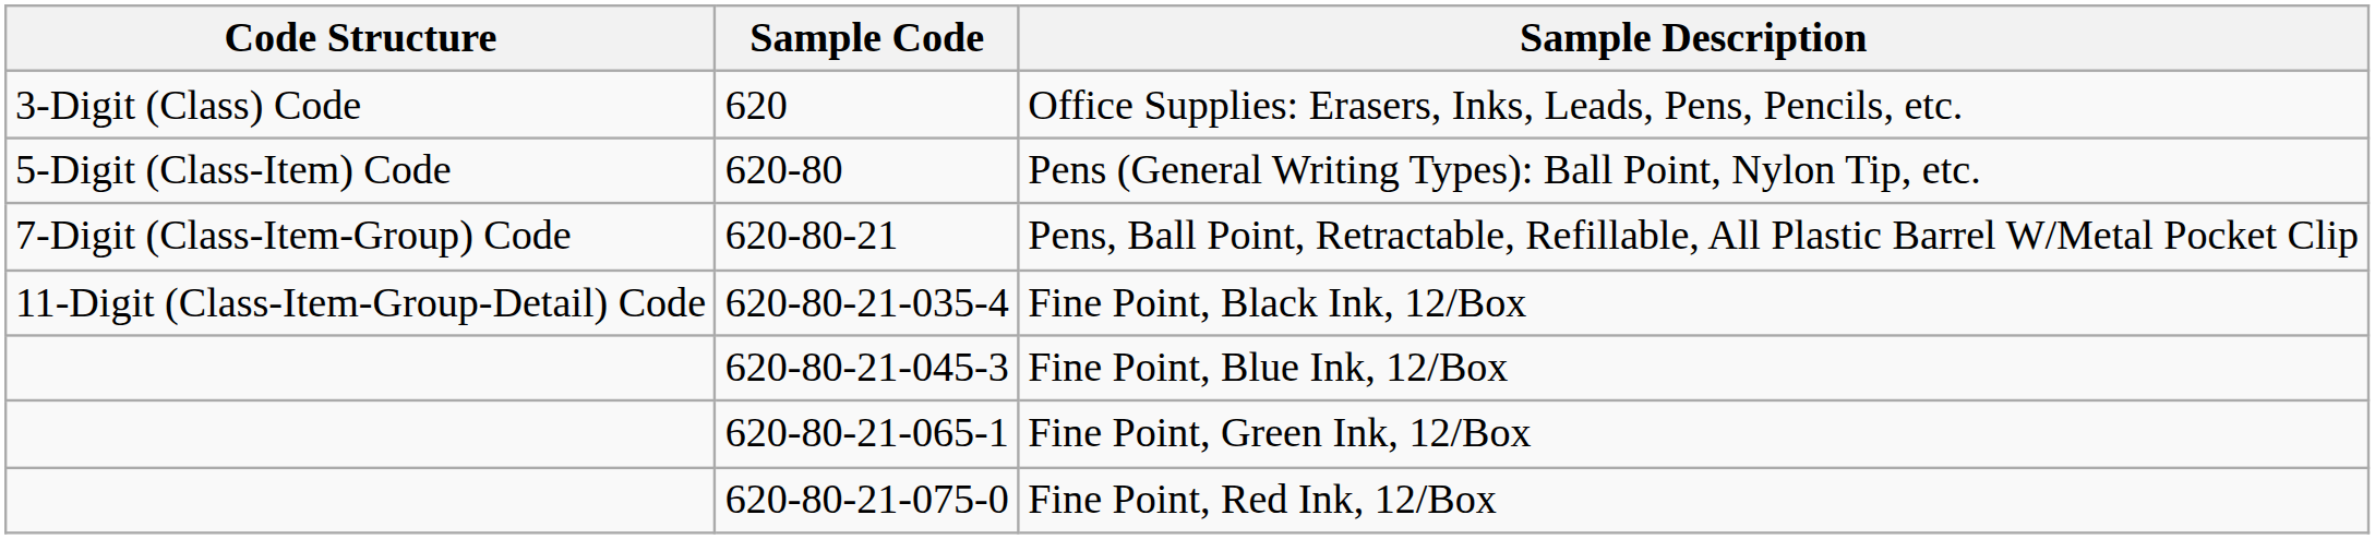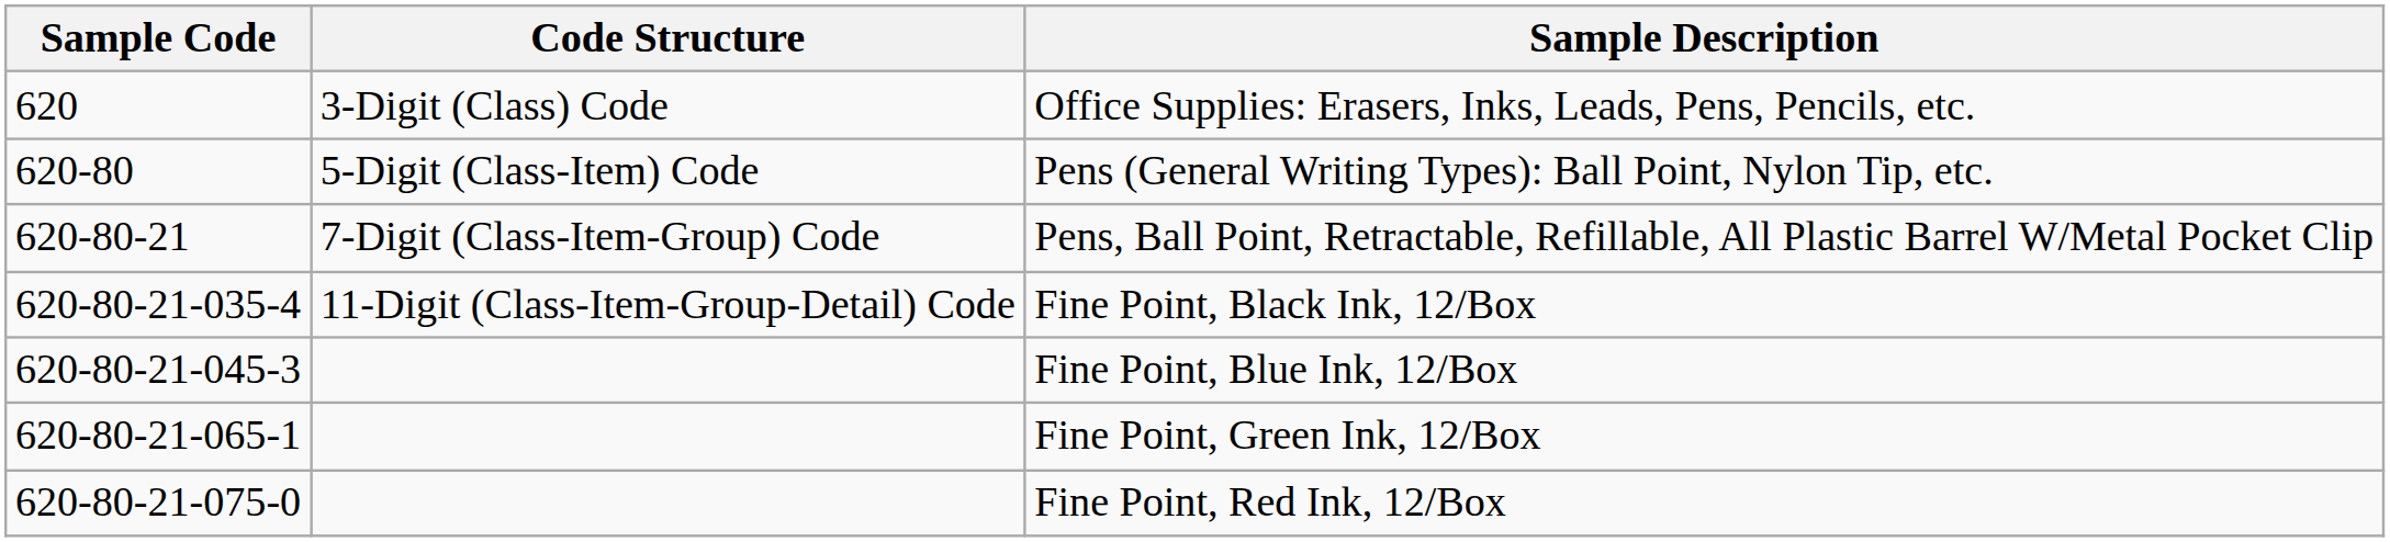columns swapped: Code Structure <-> Sample Code
